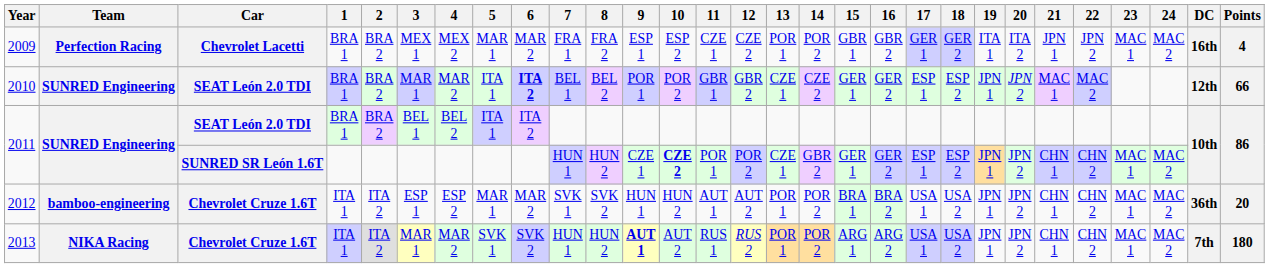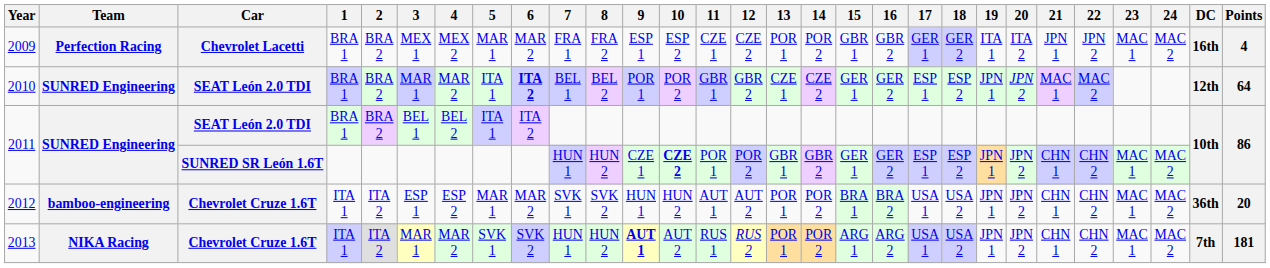2010 | Points: 66 -> 64
2011 / SUNRED SR León 1.6T | 13: CZE 1 -> GBR 1
2013 | Points: 180 -> 181
